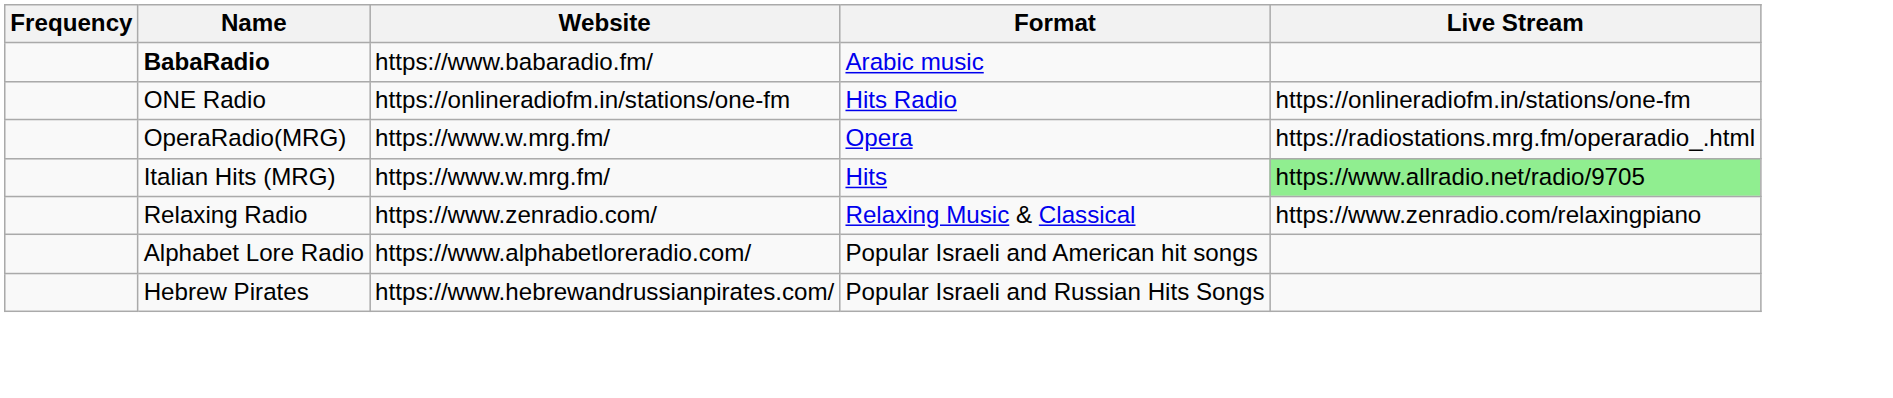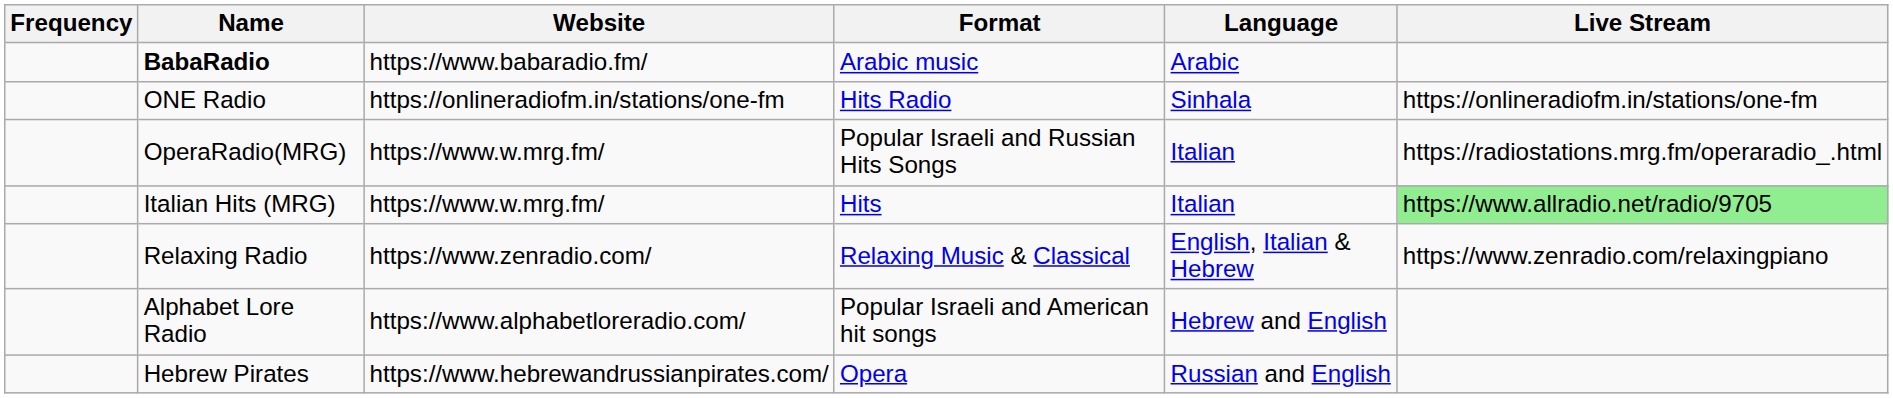+ column: Language | Arabic | Sinhala | Italian | Italian | English, Italian & Hebrew | Hebrew and English | Russian and English
OperaRadio(MRG) | Format: Opera -> Popular Israeli and Russian Hits Songs
Hebrew Pirates | Format: Popular Israeli and Russian Hits Songs -> Opera
